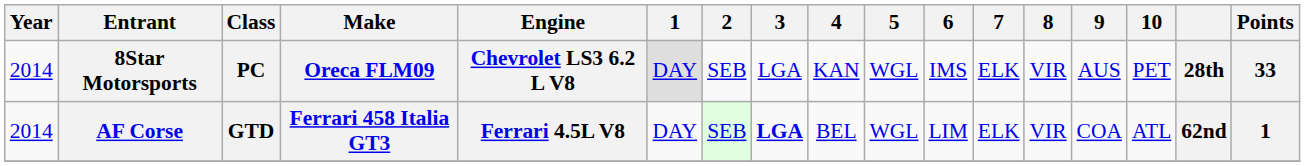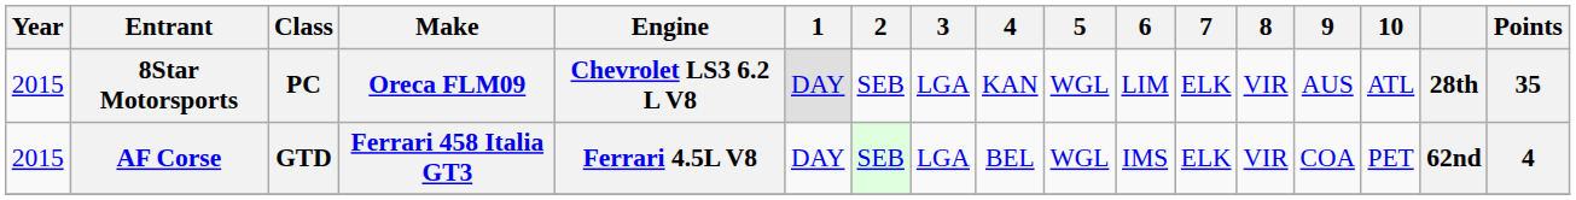8Star Motorsports | Year: 2014 -> 2015
8Star Motorsports | 6: IMS -> LIM
8Star Motorsports | 10: PET -> ATL
8Star Motorsports | Points: 33 -> 35
AF Corse | Year: 2014 -> 2015
AF Corse | 3: bold -> normal
AF Corse | 6: LIM -> IMS
AF Corse | 10: ATL -> PET
AF Corse | Points: 1 -> 4
